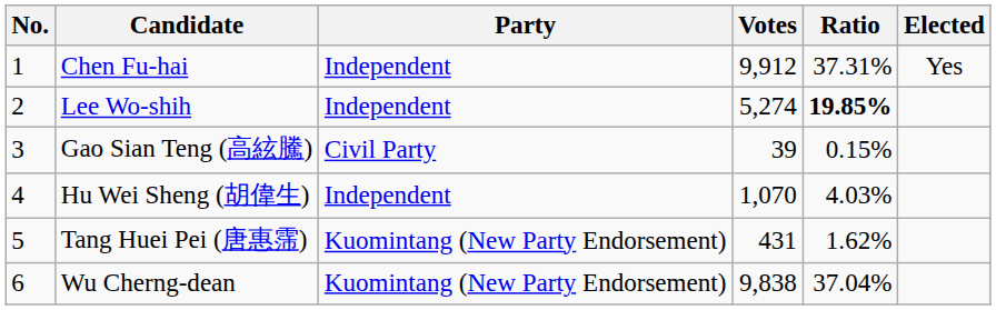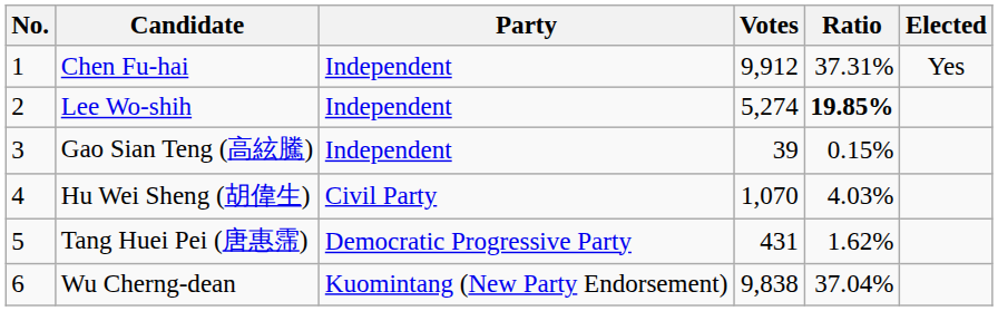Gao Sian Teng (高絃騰) | Party: Civil Party -> Independent
Hu Wei Sheng (胡偉生) | Party: Independent -> Civil Party
Tang Huei Pei (唐惠霈) | Party: Kuomintang (New Party Endorsement) -> Democratic Progressive Party
